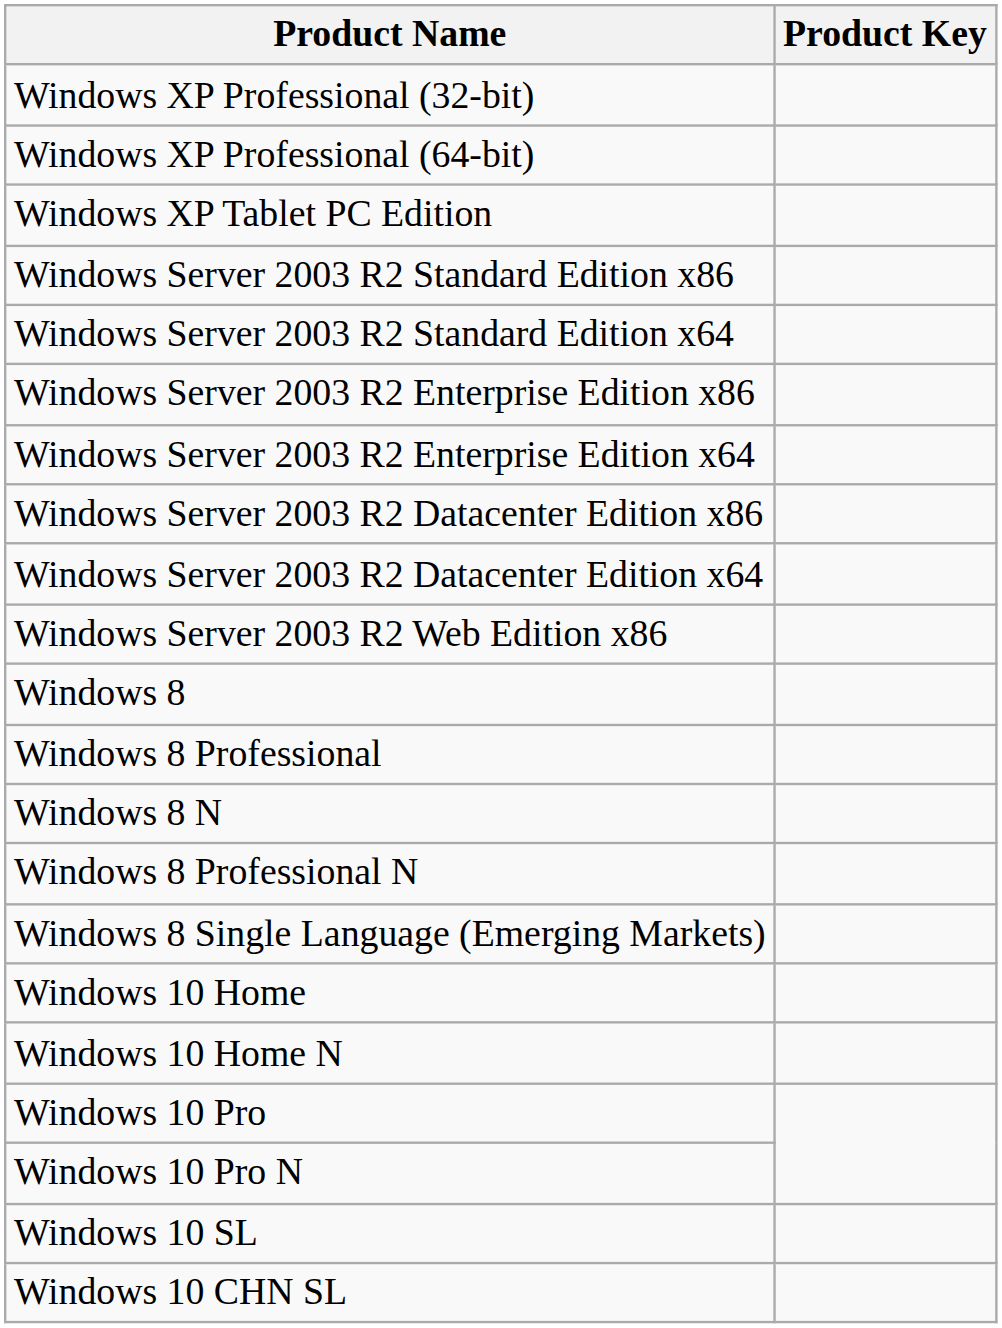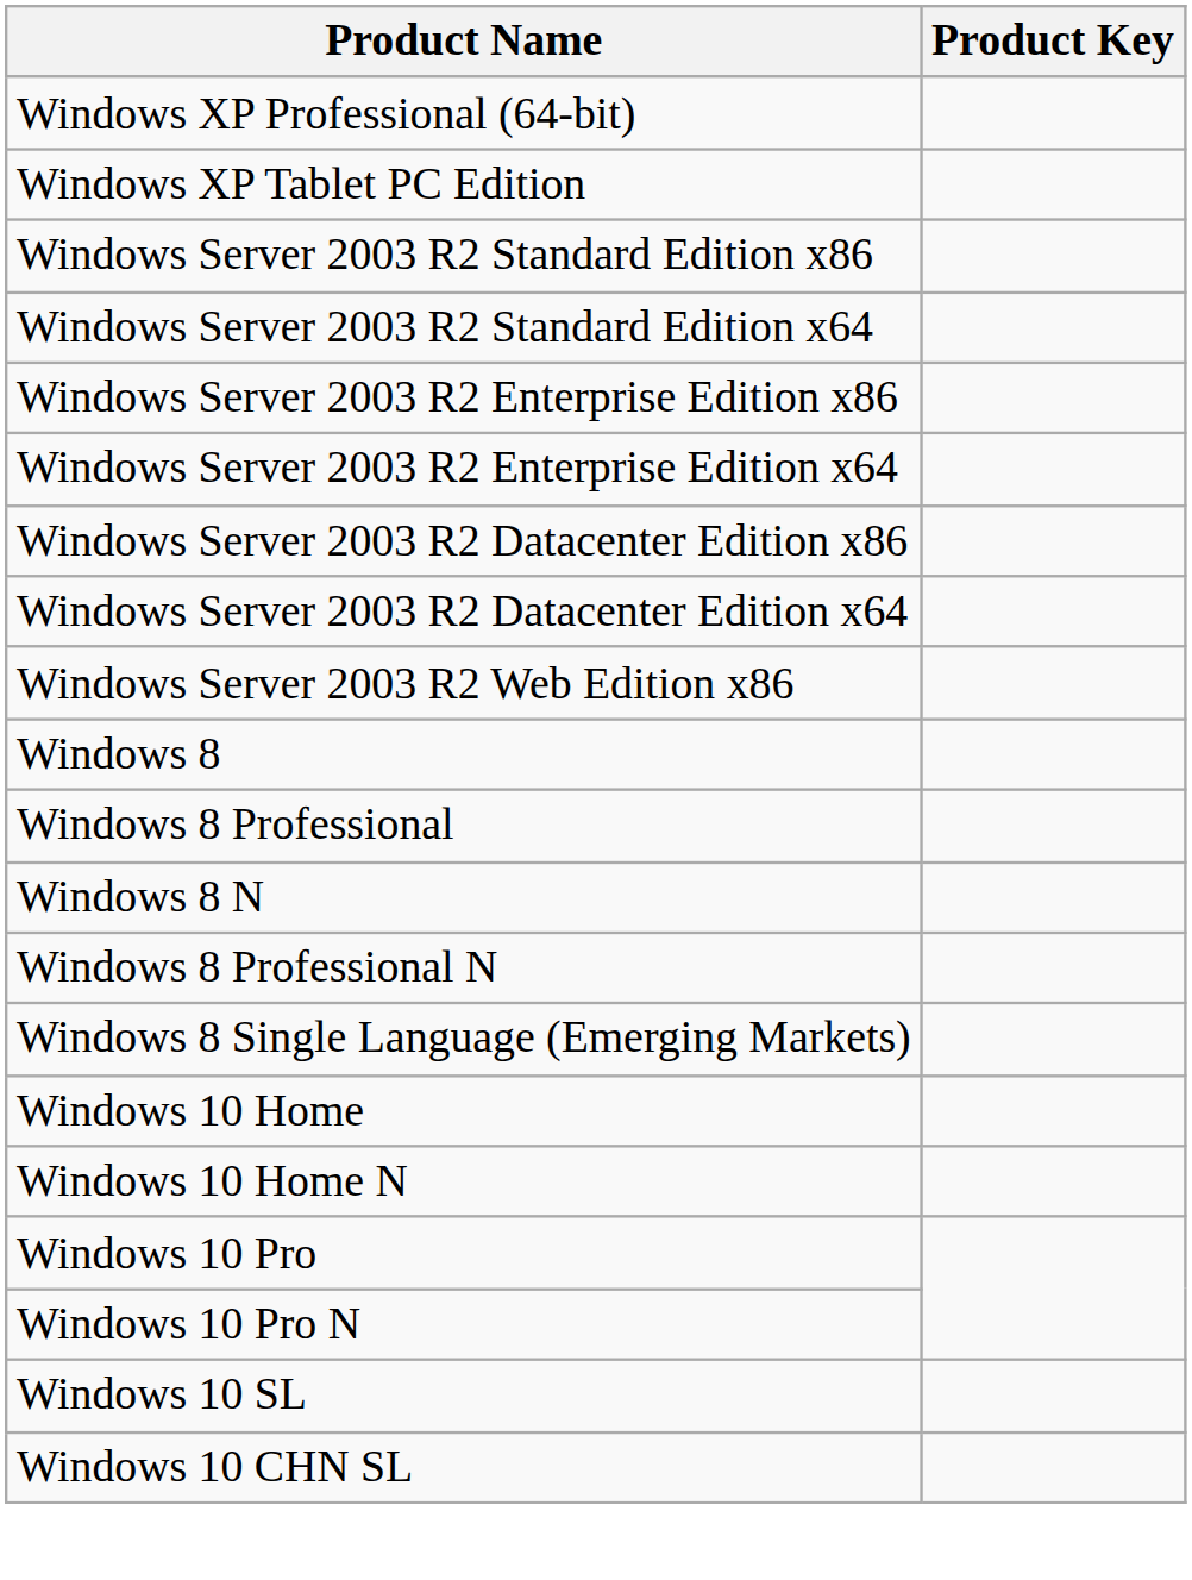- row: Windows XP Professional (32-bit)
